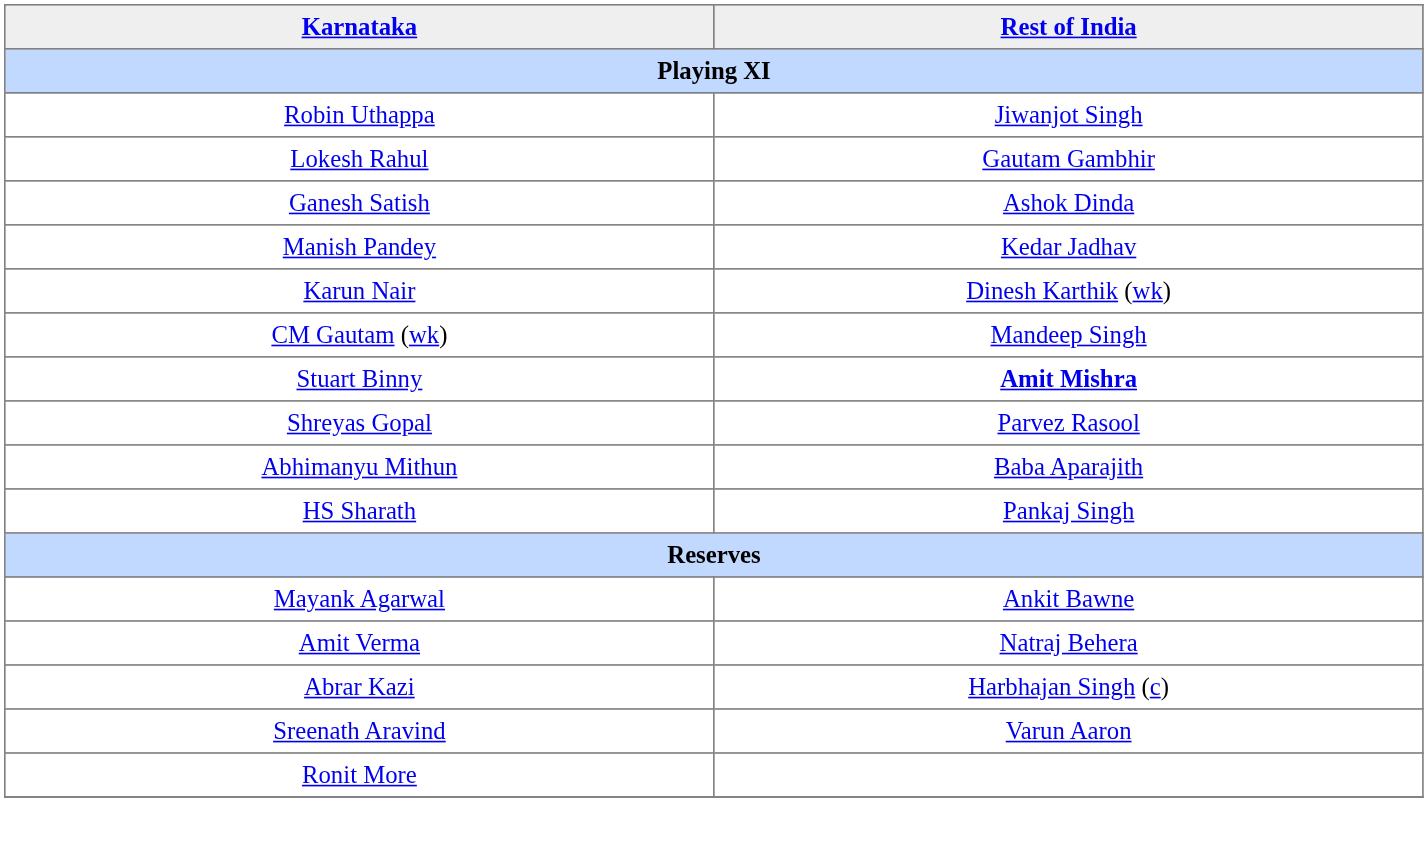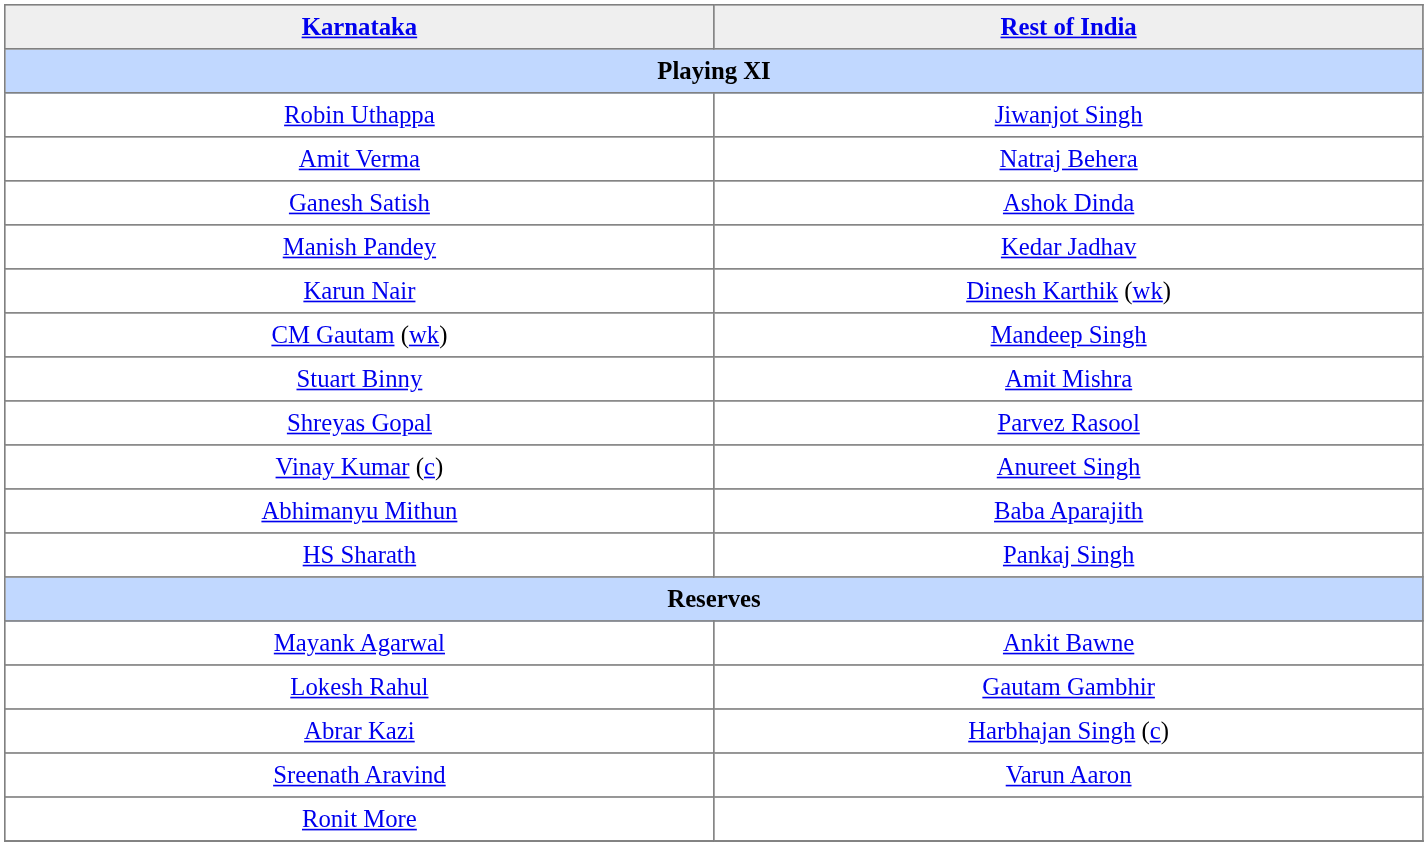rows swapped: Lokesh Rahul <-> Amit Verma
Stuart Binny | Rest of India: bold -> normal
+ row: Vinay Kumar (c) | Anureet Singh
